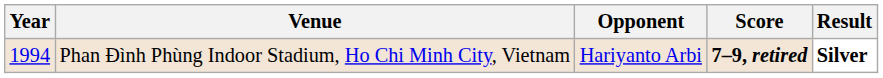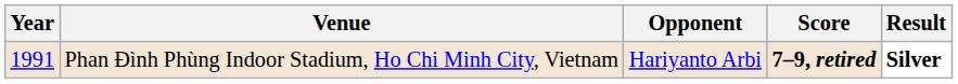Phan Đình Phùng Indoor Stadium, Ho Chi Minh City, Vietnam | Year: 1994 -> 1991
